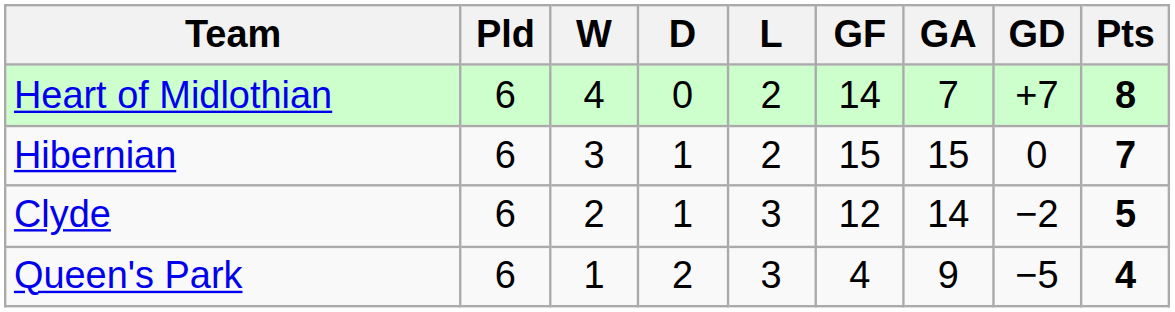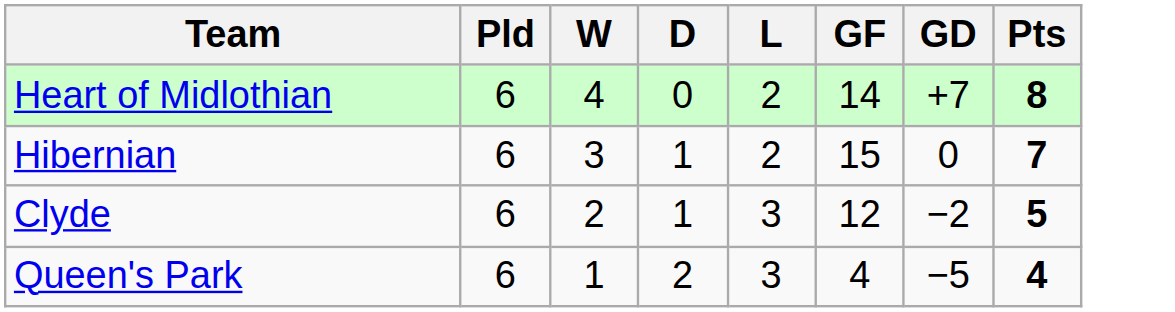- column: GA | 7 | 15 | 14 | 9
